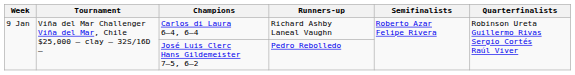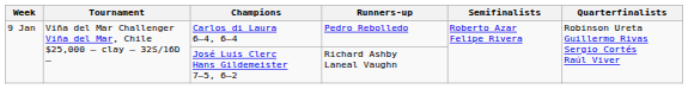Carlos di Laura 6–4, 6–4 | Runners-up: Richard Ashby Laneal Vaughn -> Pedro Rebolledo
José Luis Clerc Hans Gildemeister 7–5, 6–2 | Runners-up: Pedro Rebolledo -> Richard Ashby Laneal Vaughn
